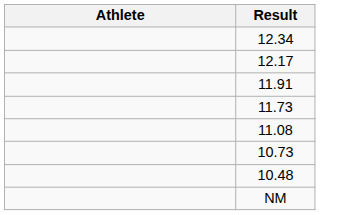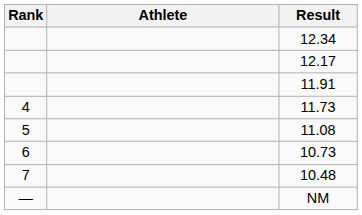+ column: Rank | 4 | 5 | 6 | 7 | —
